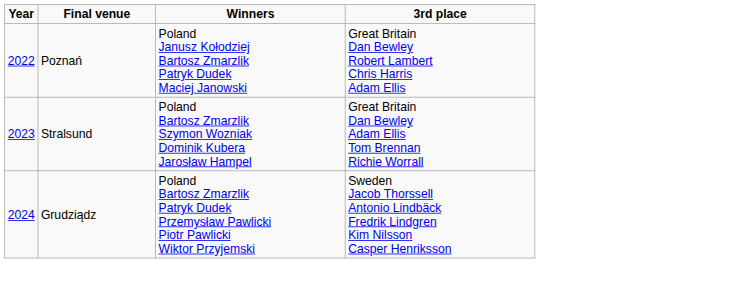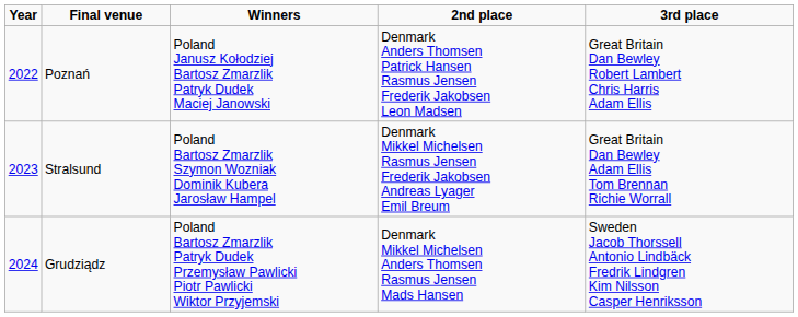+ column: 2nd place | Denmark Anders Thomsen Patrick Hansen Rasmus Jensen Frederik Jakobsen Leon Madsen | Denmark Mikkel Michelsen Rasmus Jensen Frederik Jakobsen Andreas Lyager Emil Breum | Denmark Mikkel Michelsen Anders Thomsen Rasmus Jensen Mads Hansen
